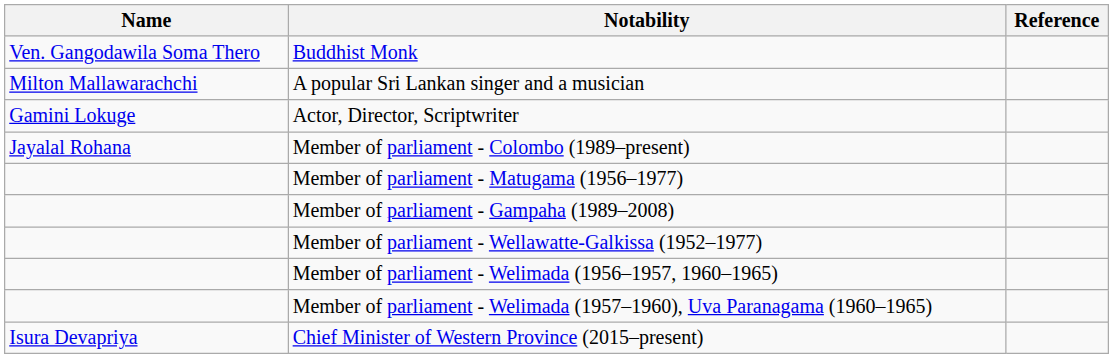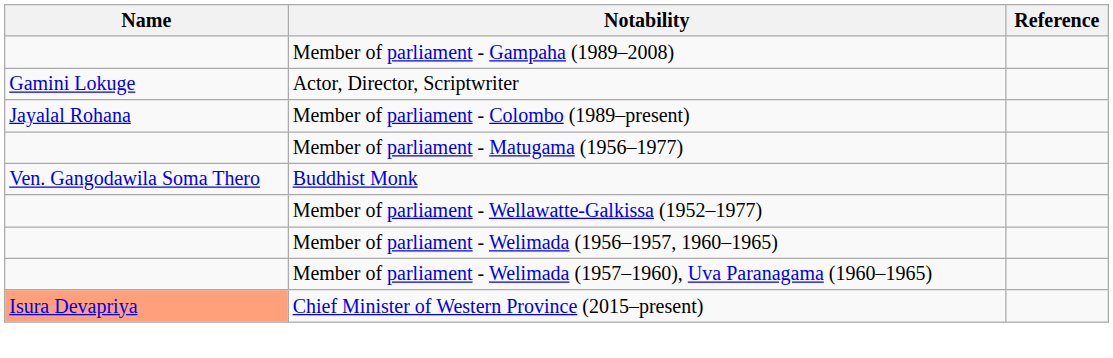rows swapped: Buddhist Monk <-> Member of parliament - Gampaha (1989–2008)
- row: Milton Mallawarachchi | A popular Sri Lankan singer and a musician
Chief Minister of Western Province (2015–present) | Name: no background -> lightsalmon background
